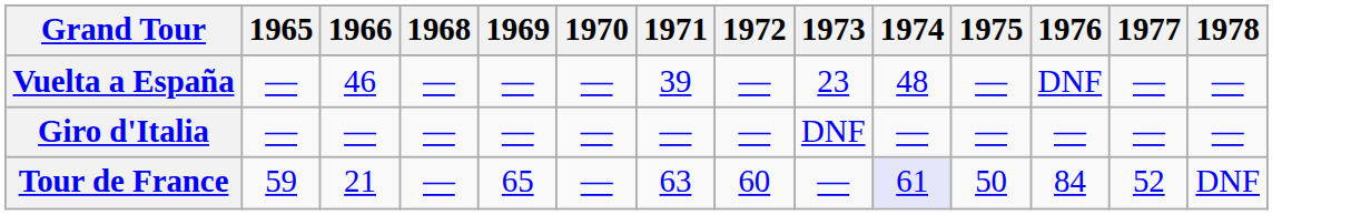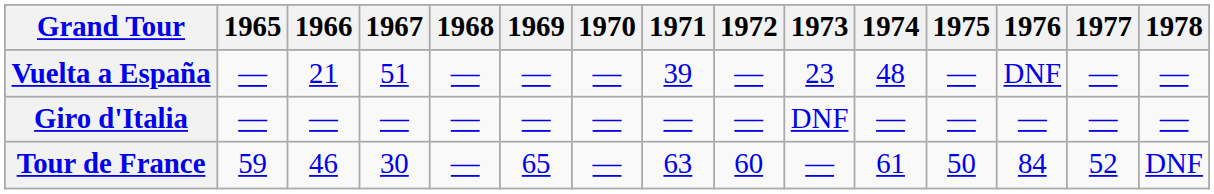+ column: 1967 | 51 | — | 30
Vuelta a España | 1966: 46 -> 21
Tour de France | 1966: 21 -> 46
Tour de France | 1974: lavender background -> no background
